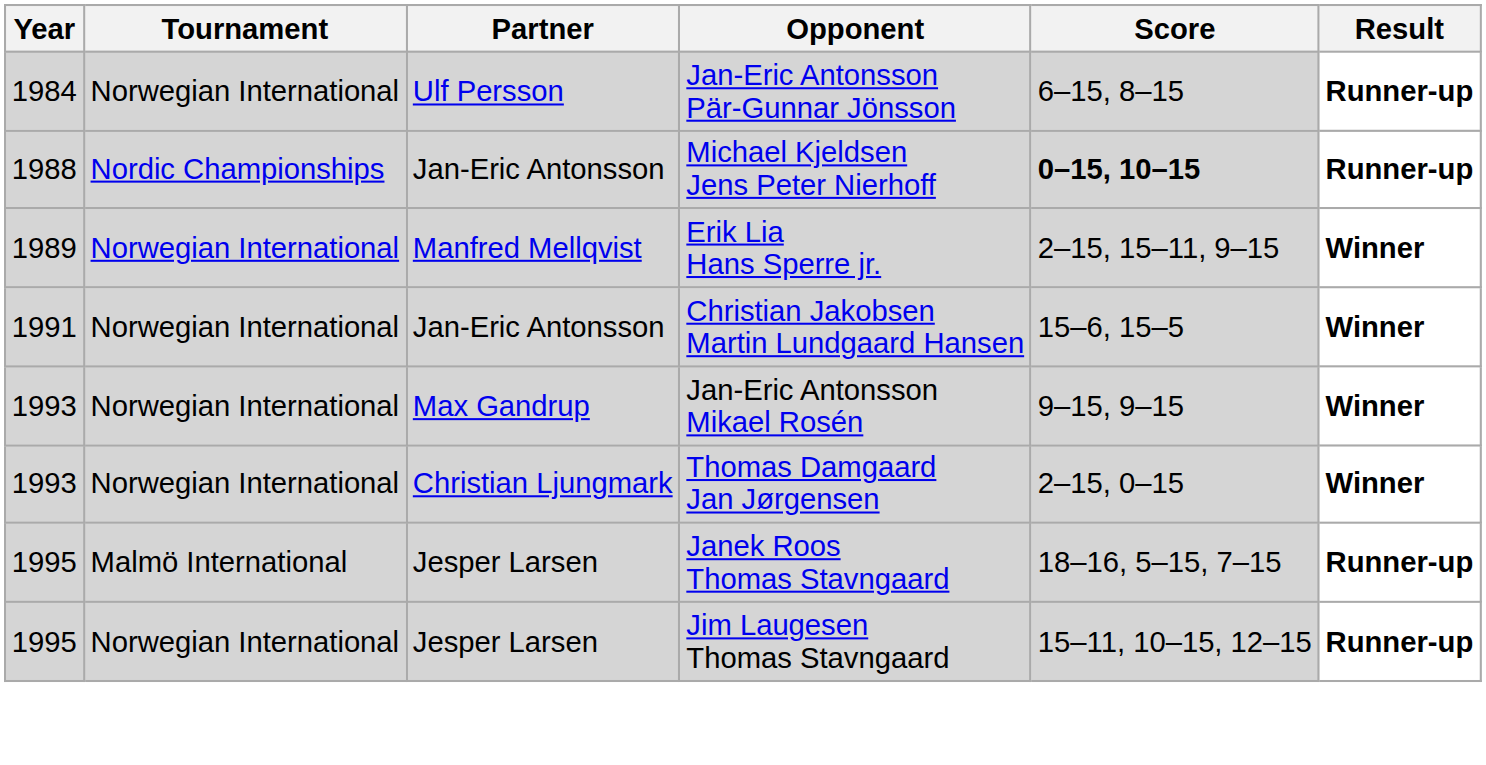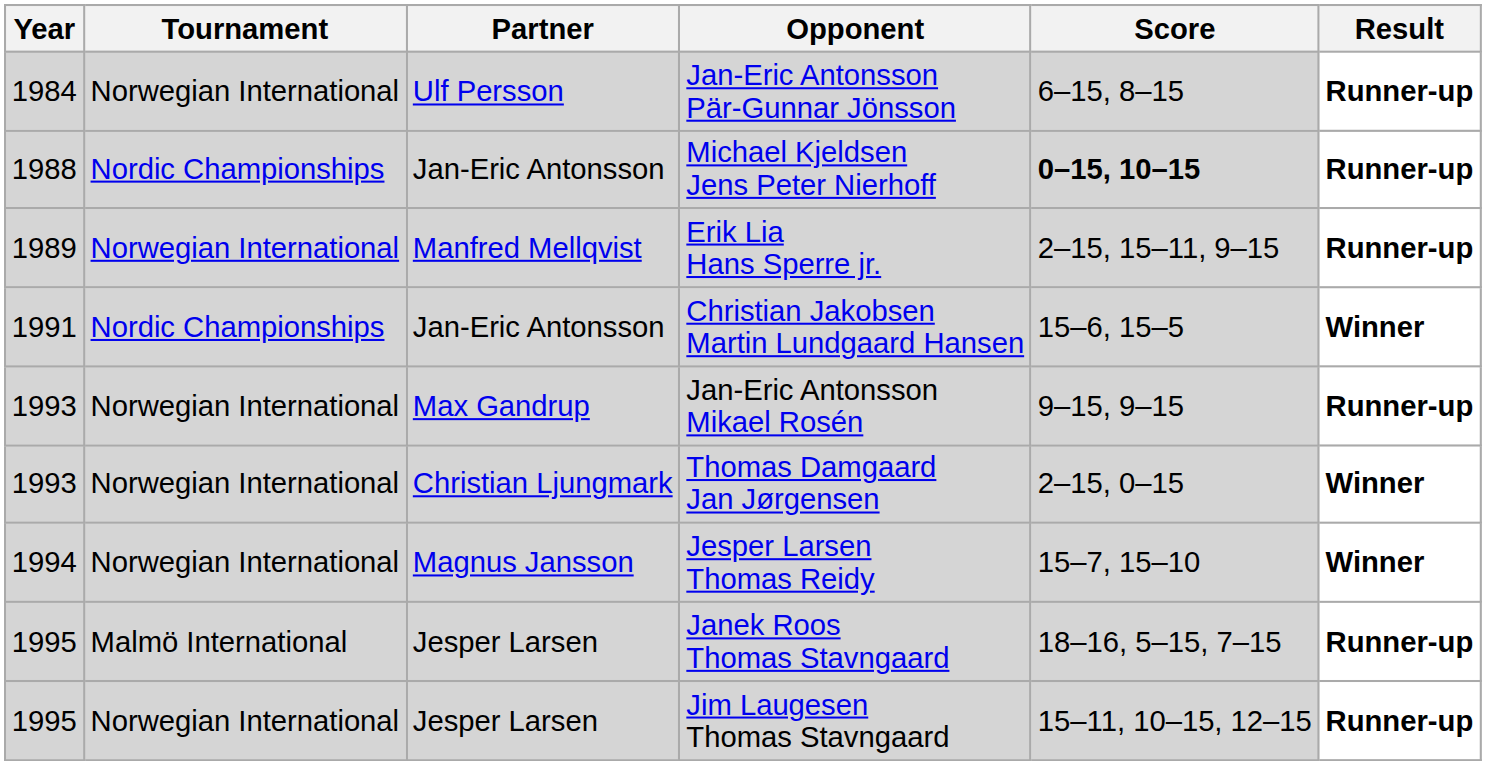Erik Lia Hans Sperre jr. | Result: Winner -> Runner-up
Christian Jakobsen Martin Lundgaard Hansen | Tournament: Norwegian International -> Nordic Championships
Jan-Eric Antonsson Mikael Rosén | Result: Winner -> Runner-up
+ row: 1994 | Norwegian International | Magnus Jansson | Jesper Larsen Thomas Reidy | 15–7, 15–10 | Winner
